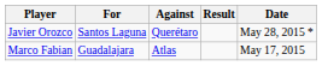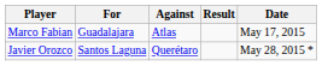rows swapped: Marco Fabian <-> Javier Orozco
